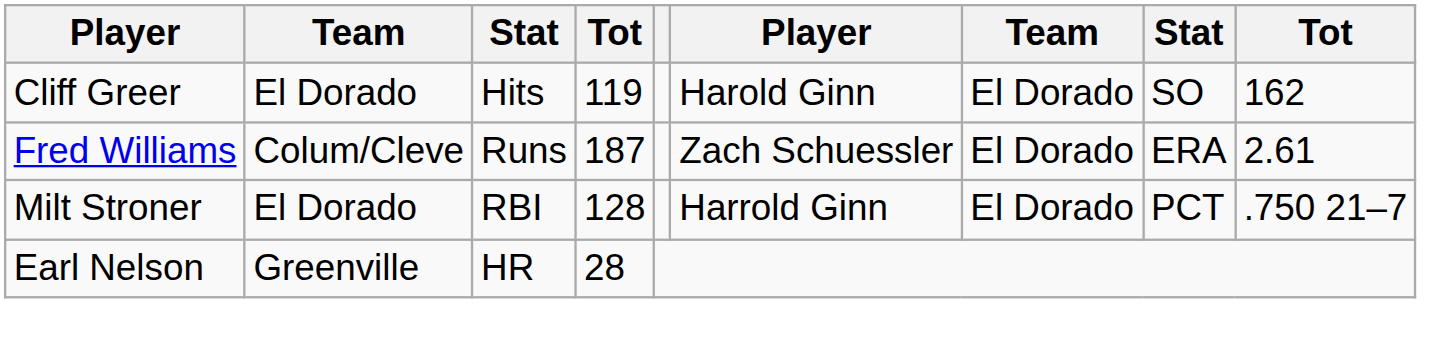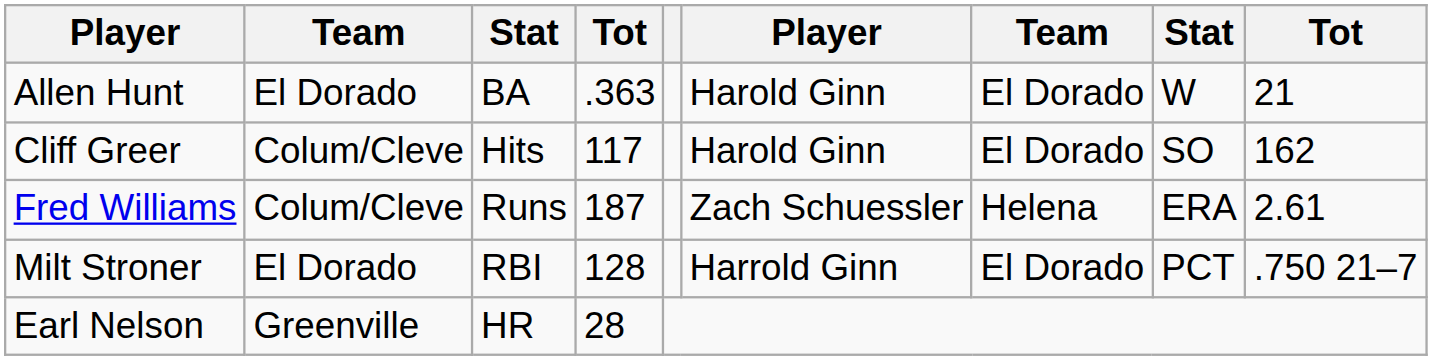+ row: Allen Hunt | El Dorado | BA | .363 | Harold Ginn | El Dorado | W | 21
Cliff Greer | column 2: El Dorado -> Colum/Cleve
Cliff Greer | column 4: 119 -> 117
Fred Williams | column 7: El Dorado -> Helena
